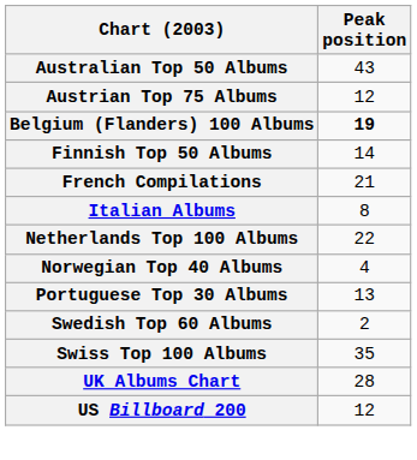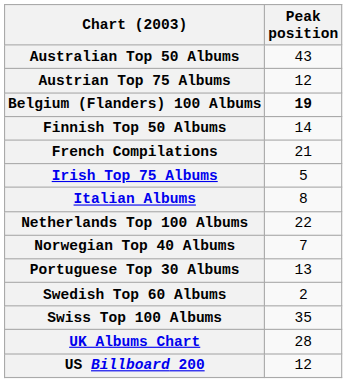+ row: Irish Top 75 Albums | 5
Norwegian Top 40 Albums | Peak position: 4 -> 7
